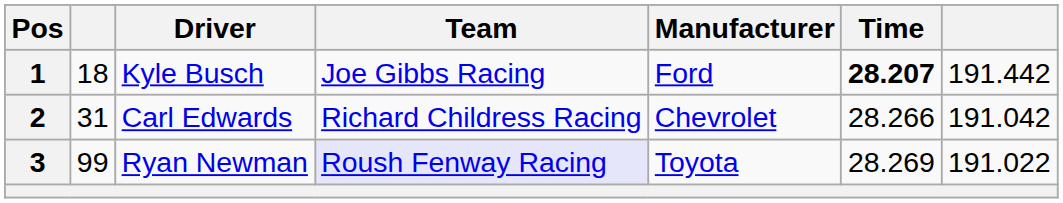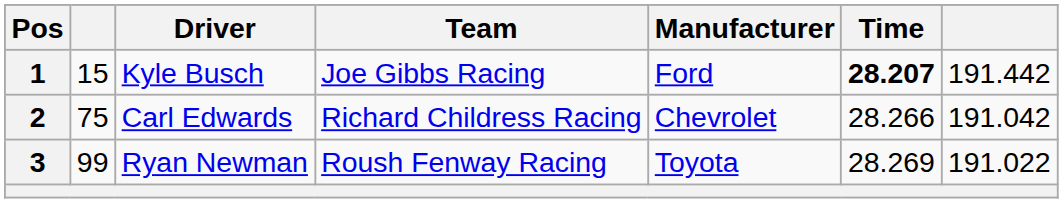1 | column 2: 18 -> 15
2 | column 2: 31 -> 75
3 | Team: lavender background -> no background
